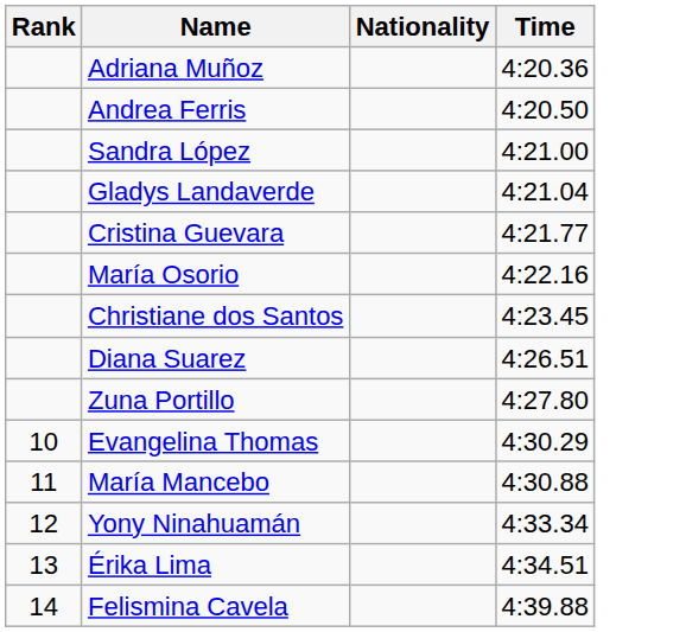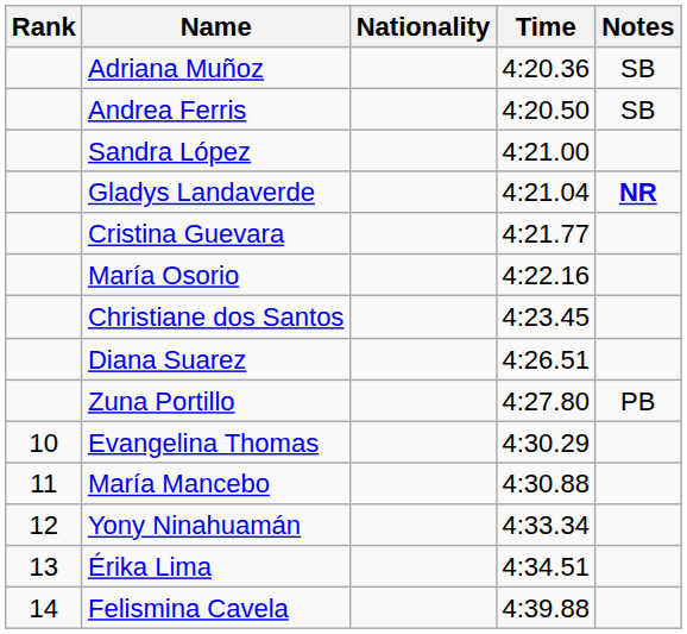+ column: Notes | SB | SB | NR | PB
